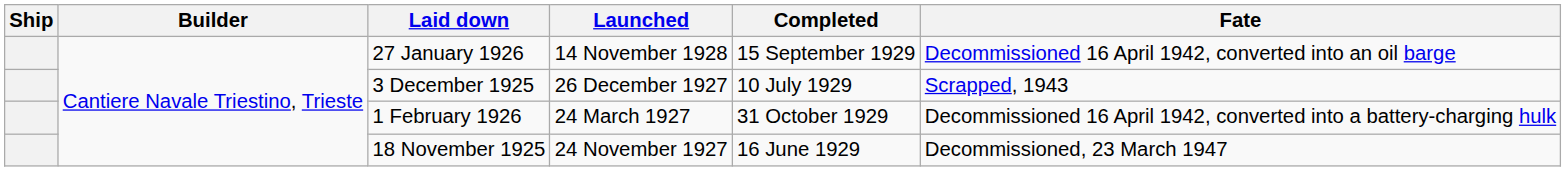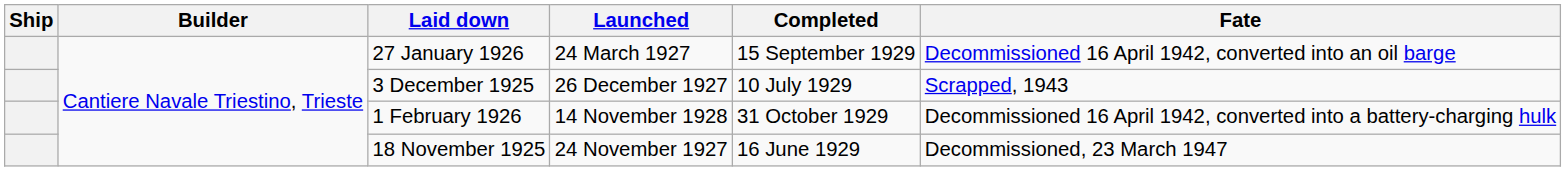27 January 1926 | Launched: 14 November 1928 -> 24 March 1927
1 February 1926 | Launched: 24 March 1927 -> 14 November 1928
